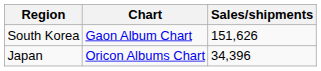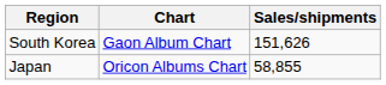Japan | Sales/shipments: 34,396 -> 58,855
